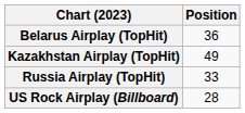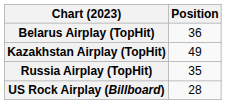Russia Airplay (TopHit) | Position: 33 -> 35
